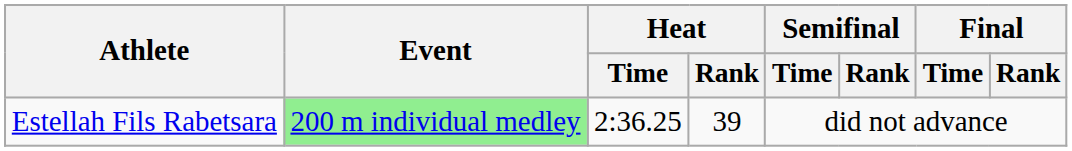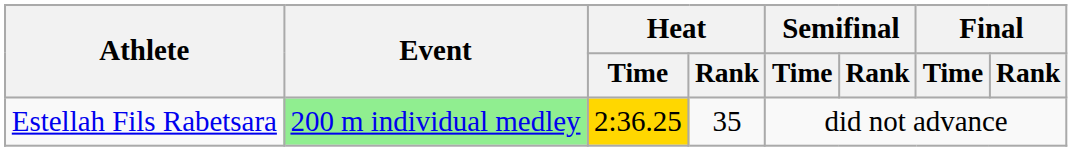Estellah Fils Rabetsara | Heat / Time: no background -> gold background
Estellah Fils Rabetsara | Heat / Rank: 39 -> 35
